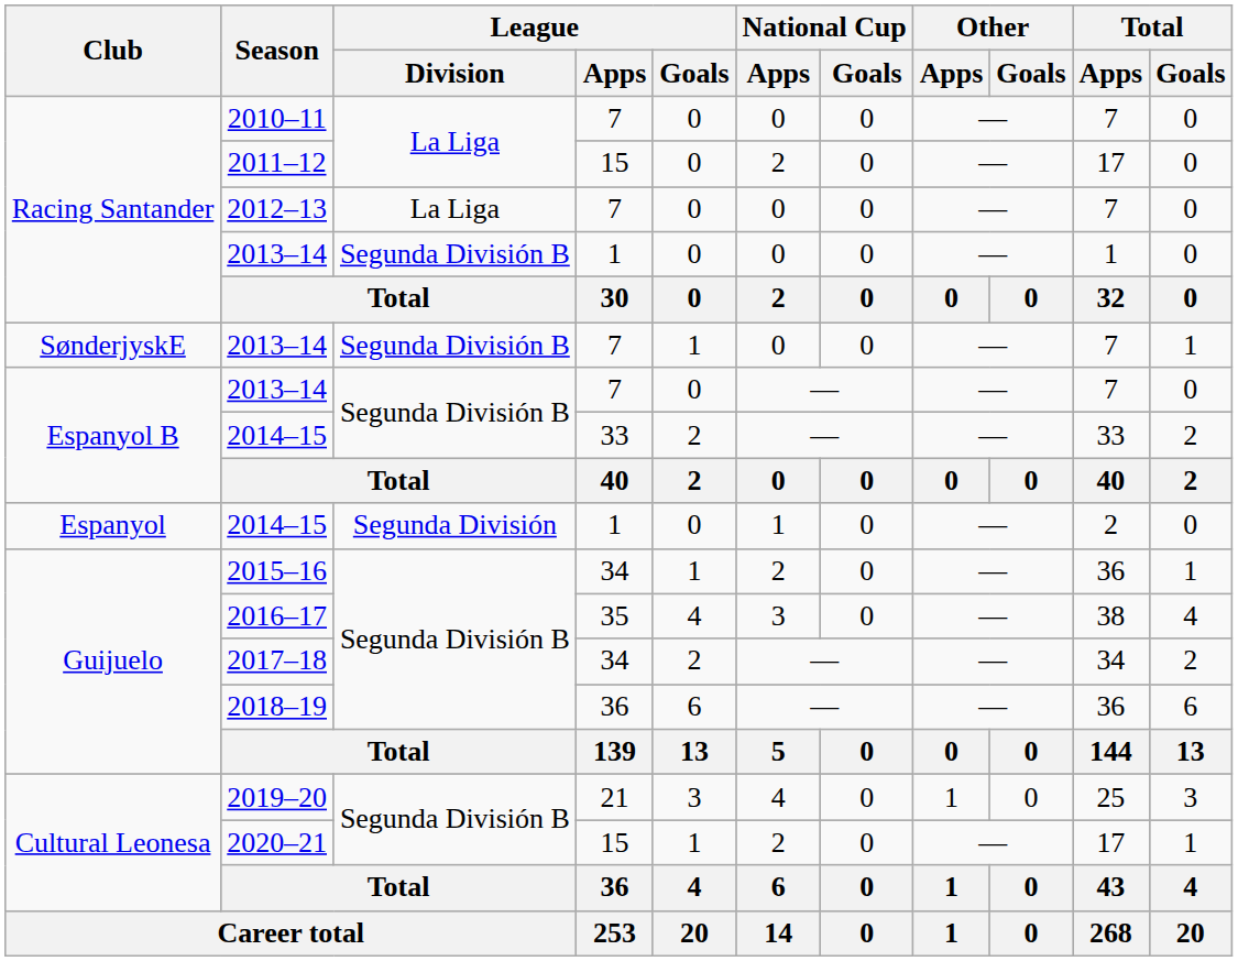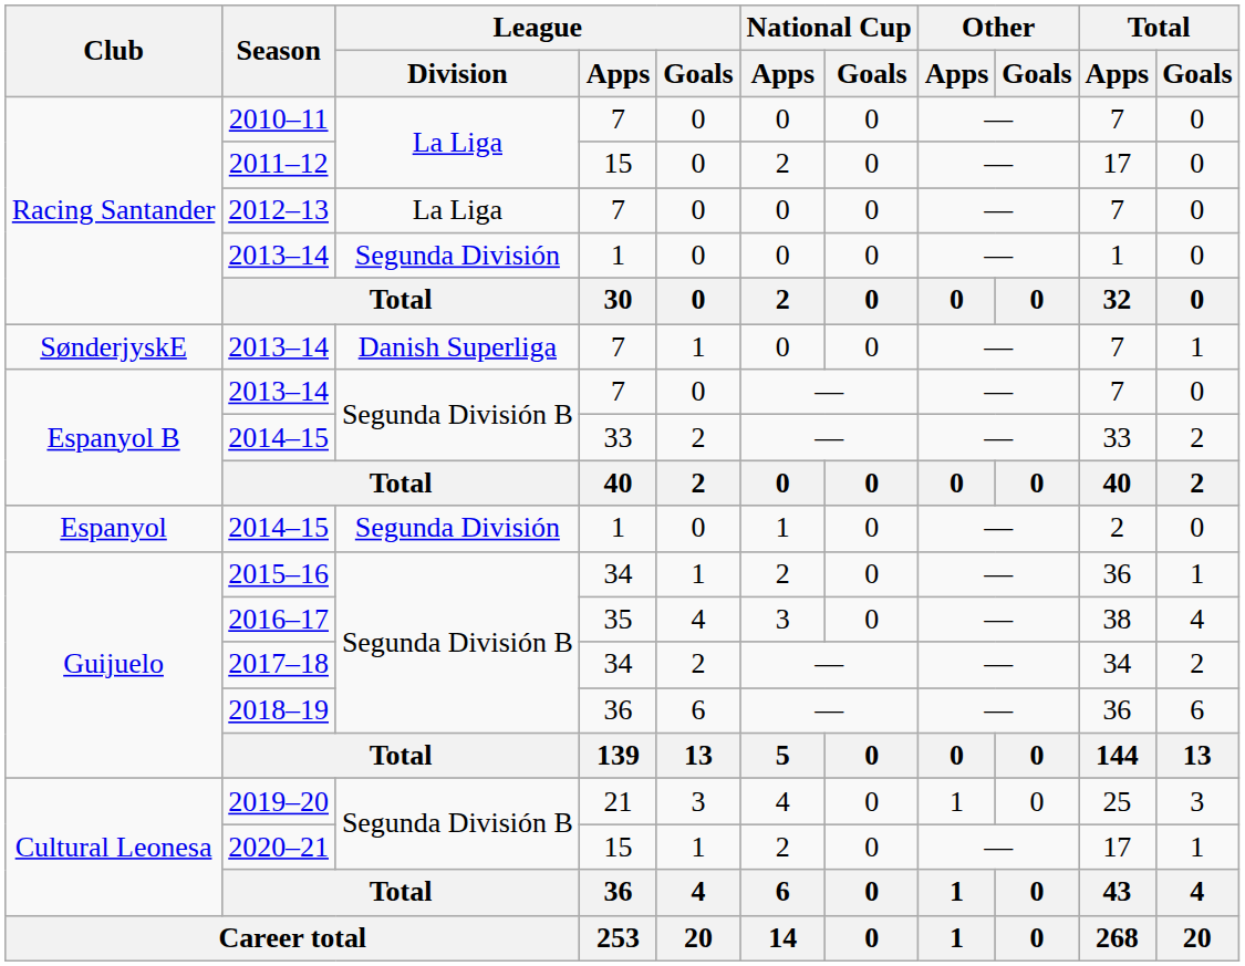Racing Santander / 2013–14 | League / Division: Segunda División B -> Segunda División
SønderjyskE / 2013–14 | League / Division: Segunda División B -> Danish Superliga
